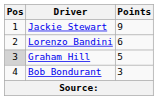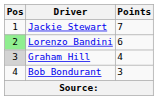Jackie Stewart | Points: 9 -> 7
Lorenzo Bandini | Pos: no background -> lightgreen background
Graham Hill | Points: 5 -> 4
